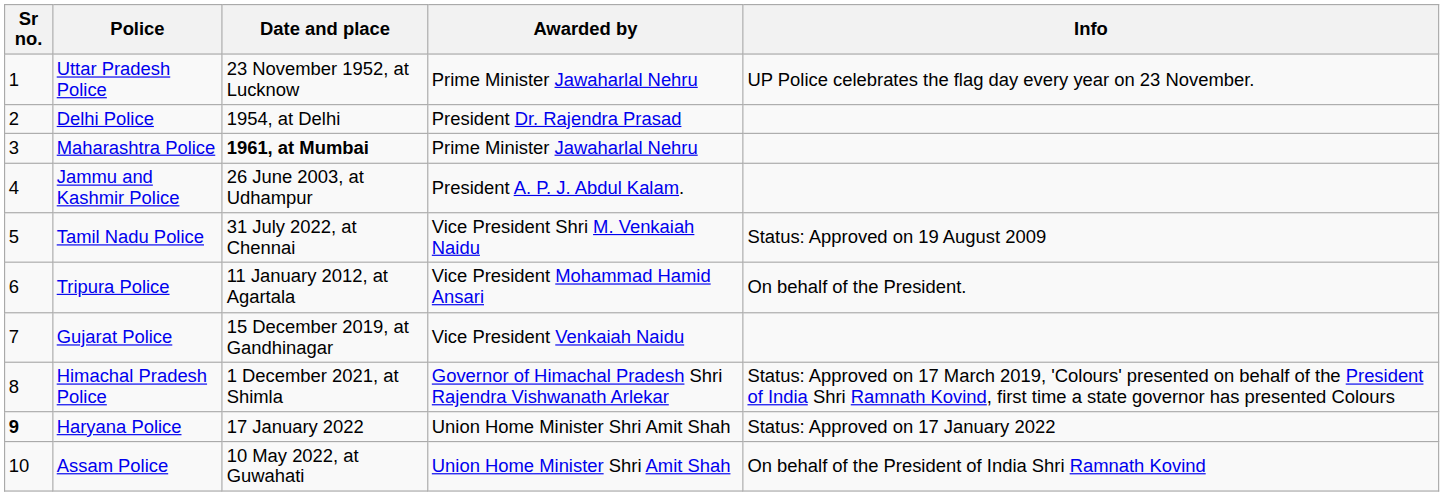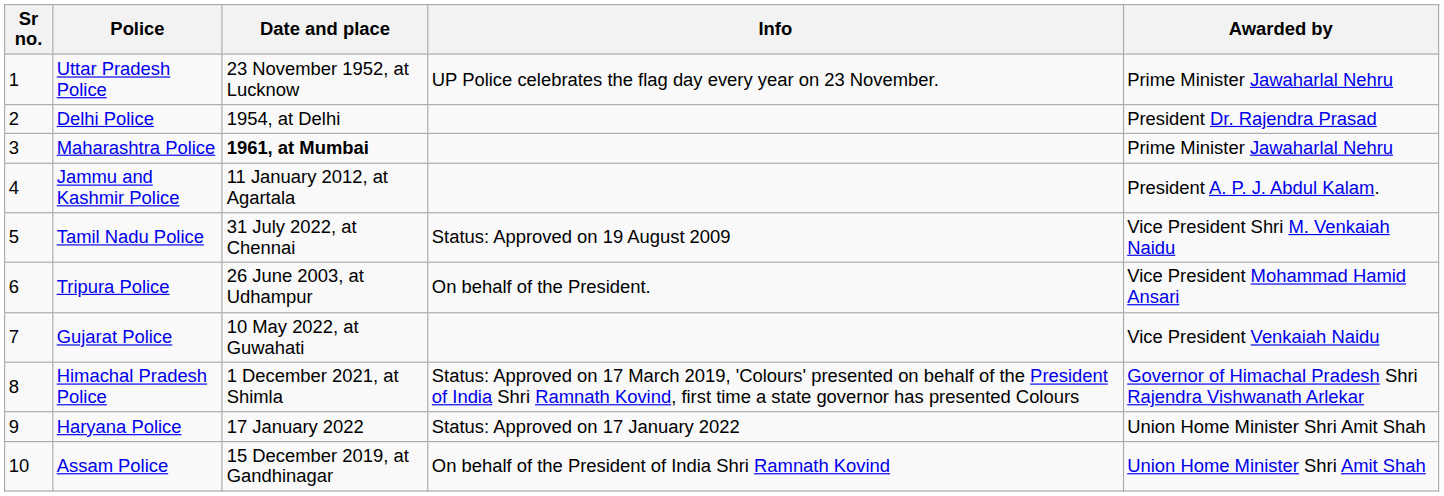columns swapped: Awarded by <-> Info
Jammu and Kashmir Police | Date and place: 26 June 2003, at Udhampur -> 11 January 2012, at Agartala
Tripura Police | Date and place: 11 January 2012, at Agartala -> 26 June 2003, at Udhampur
Gujarat Police | Date and place: 15 December 2019, at Gandhinagar -> 10 May 2022, at Guwahati
Haryana Police | Sr no.: bold -> normal
Assam Police | Date and place: 10 May 2022, at Guwahati -> 15 December 2019, at Gandhinagar
